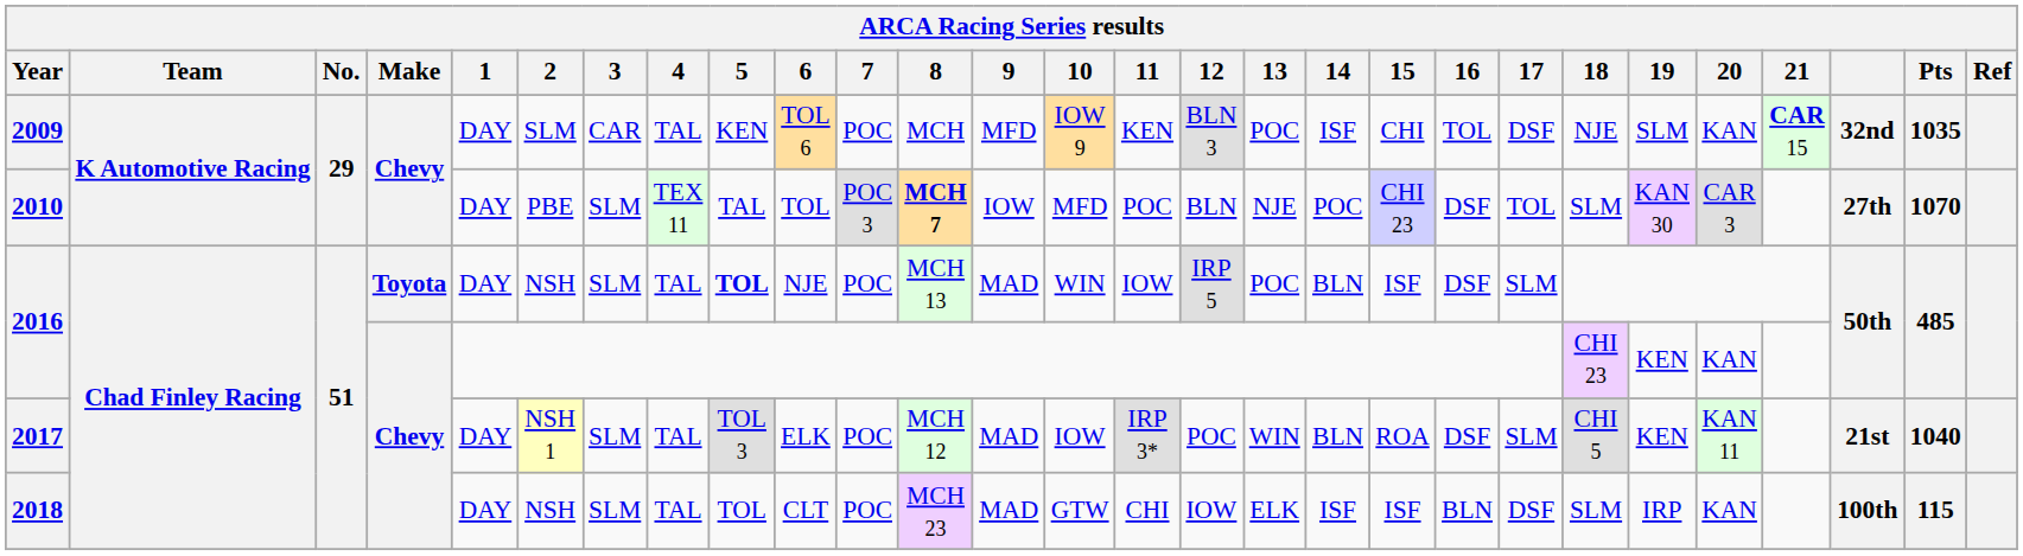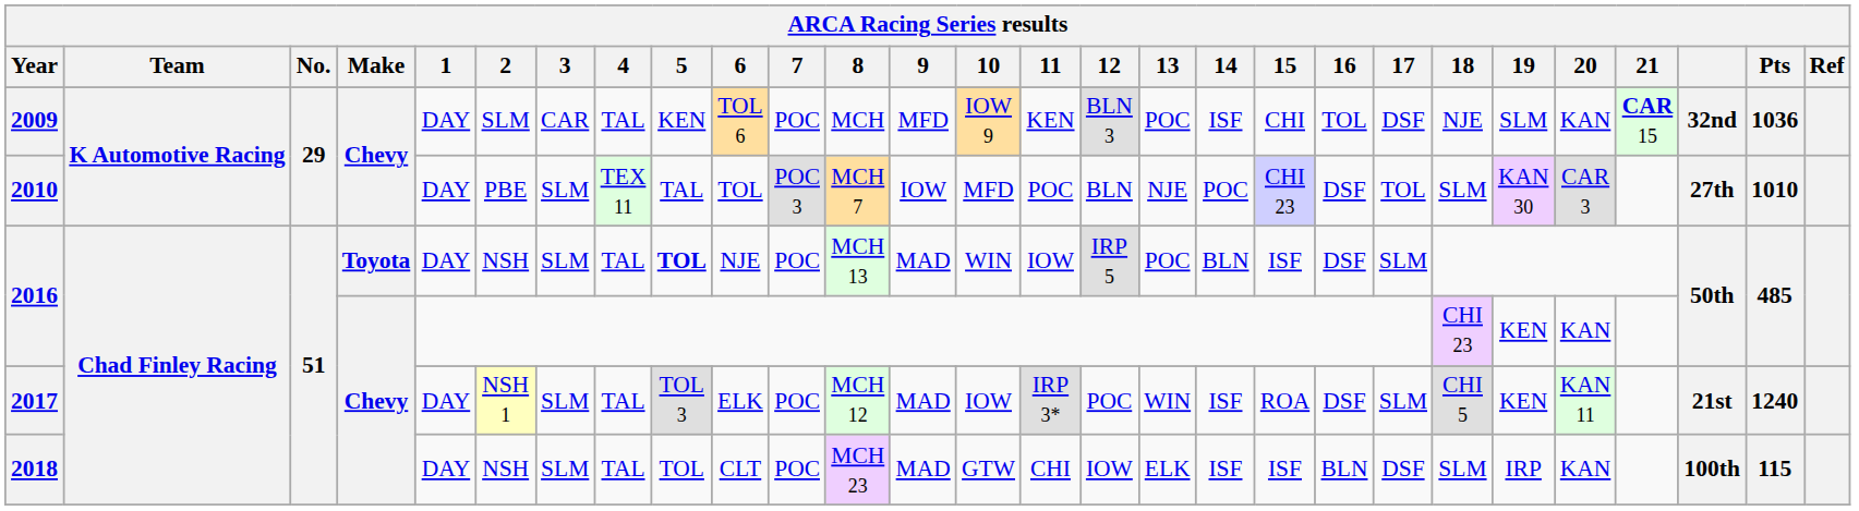2009 | Pts: 1035 -> 1036
2010 | 8: bold -> normal
2010 | Pts: 1070 -> 1010
2017 | 14: BLN -> ISF
2017 | Pts: 1040 -> 1240
